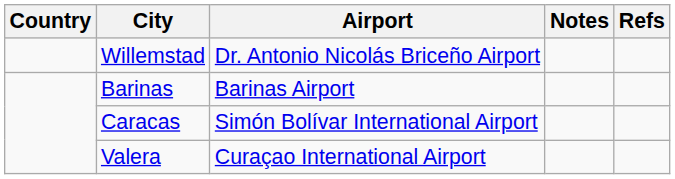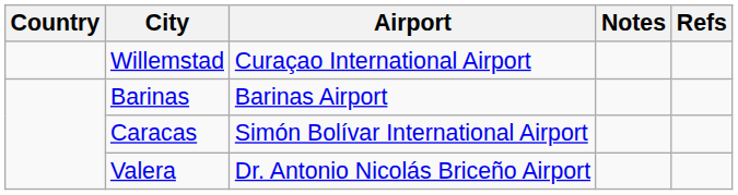Willemstad | Airport: Dr. Antonio Nicolás Briceño Airport -> Curaçao International Airport
Valera | Airport: Curaçao International Airport -> Dr. Antonio Nicolás Briceño Airport
